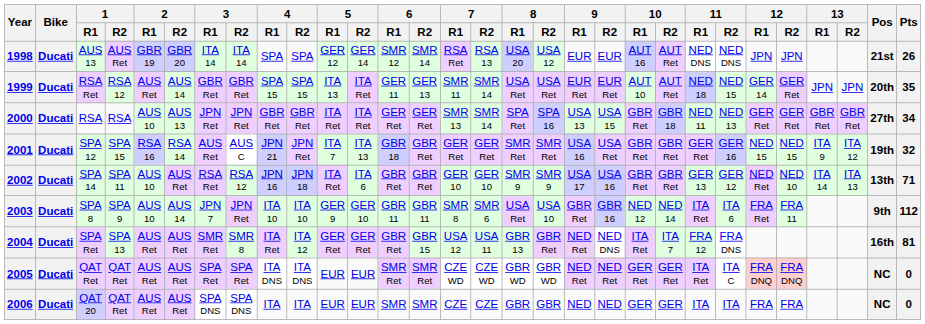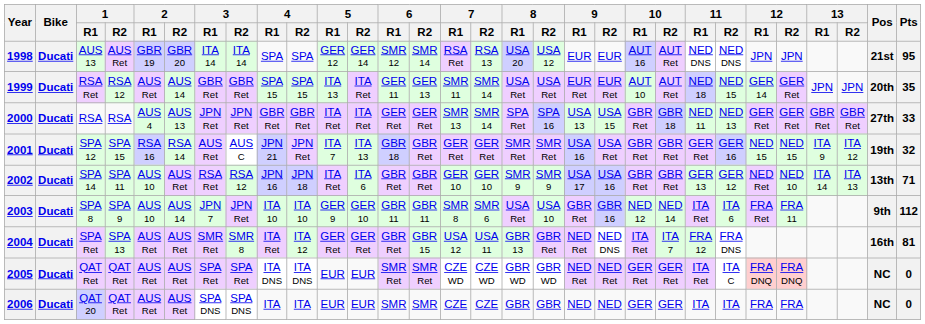1998 | Pts: 26 -> 95
2000 | 2 / R1: AUS 10 -> AUS 4
2000 | Pts: 34 -> 33
